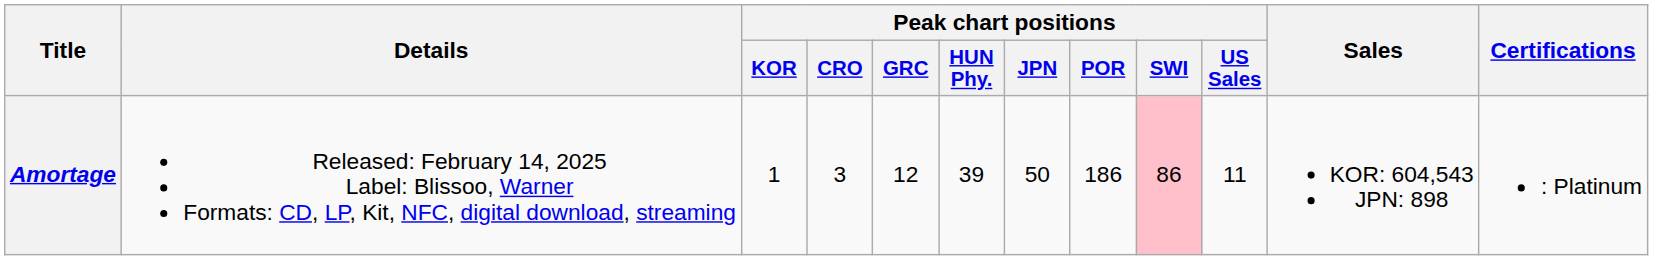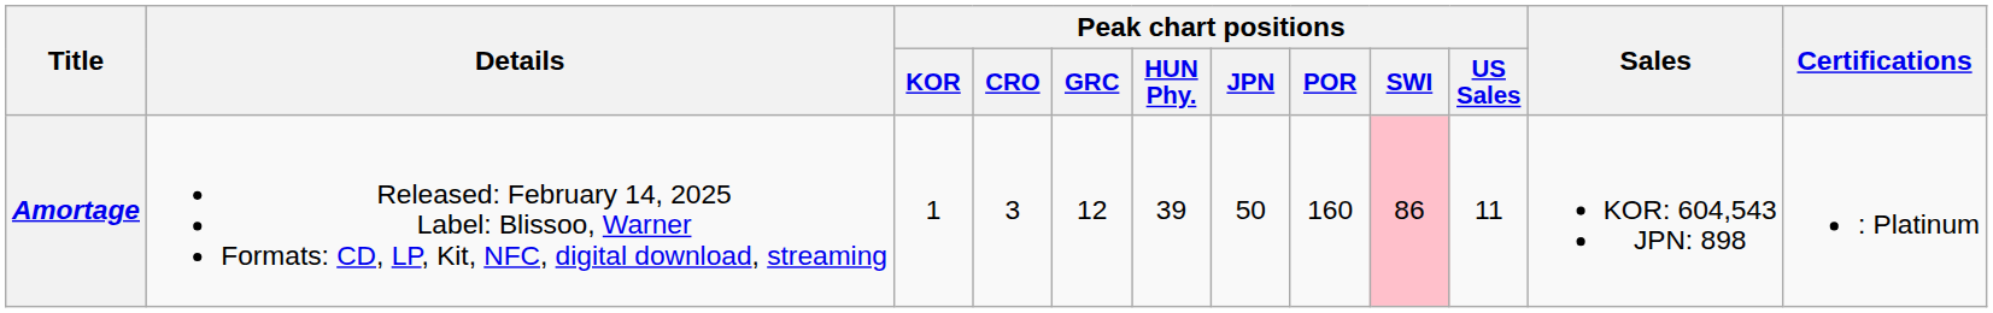Amortage | Peak chart positions / POR: 186 -> 160
